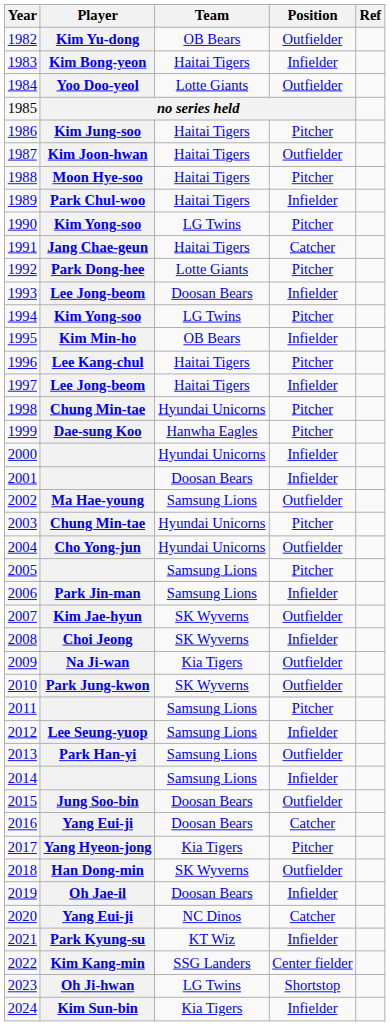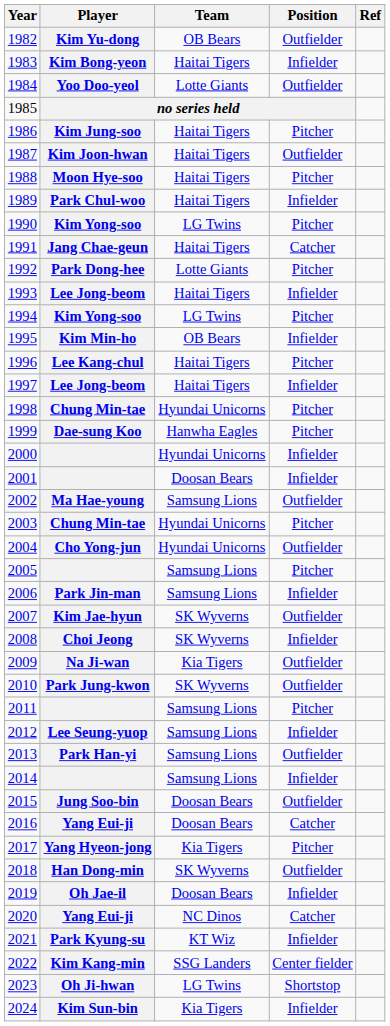1993 | Team: Doosan Bears -> Haitai Tigers
